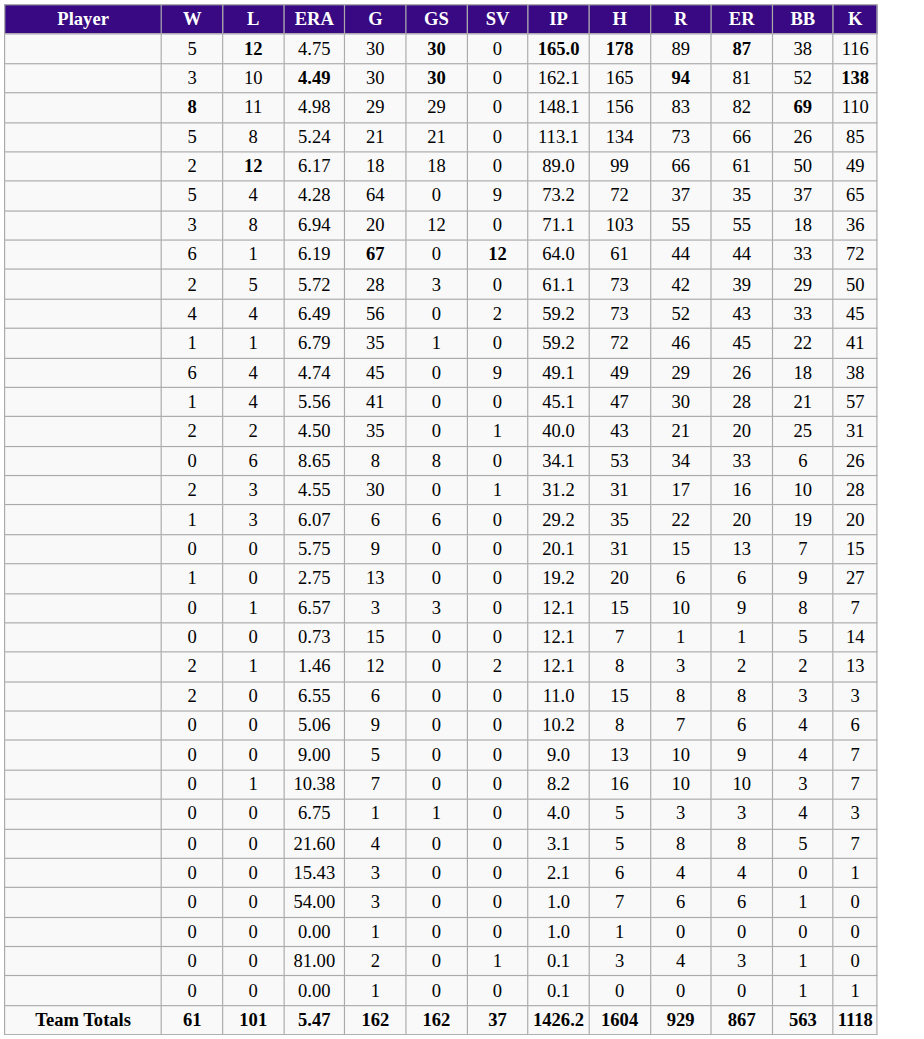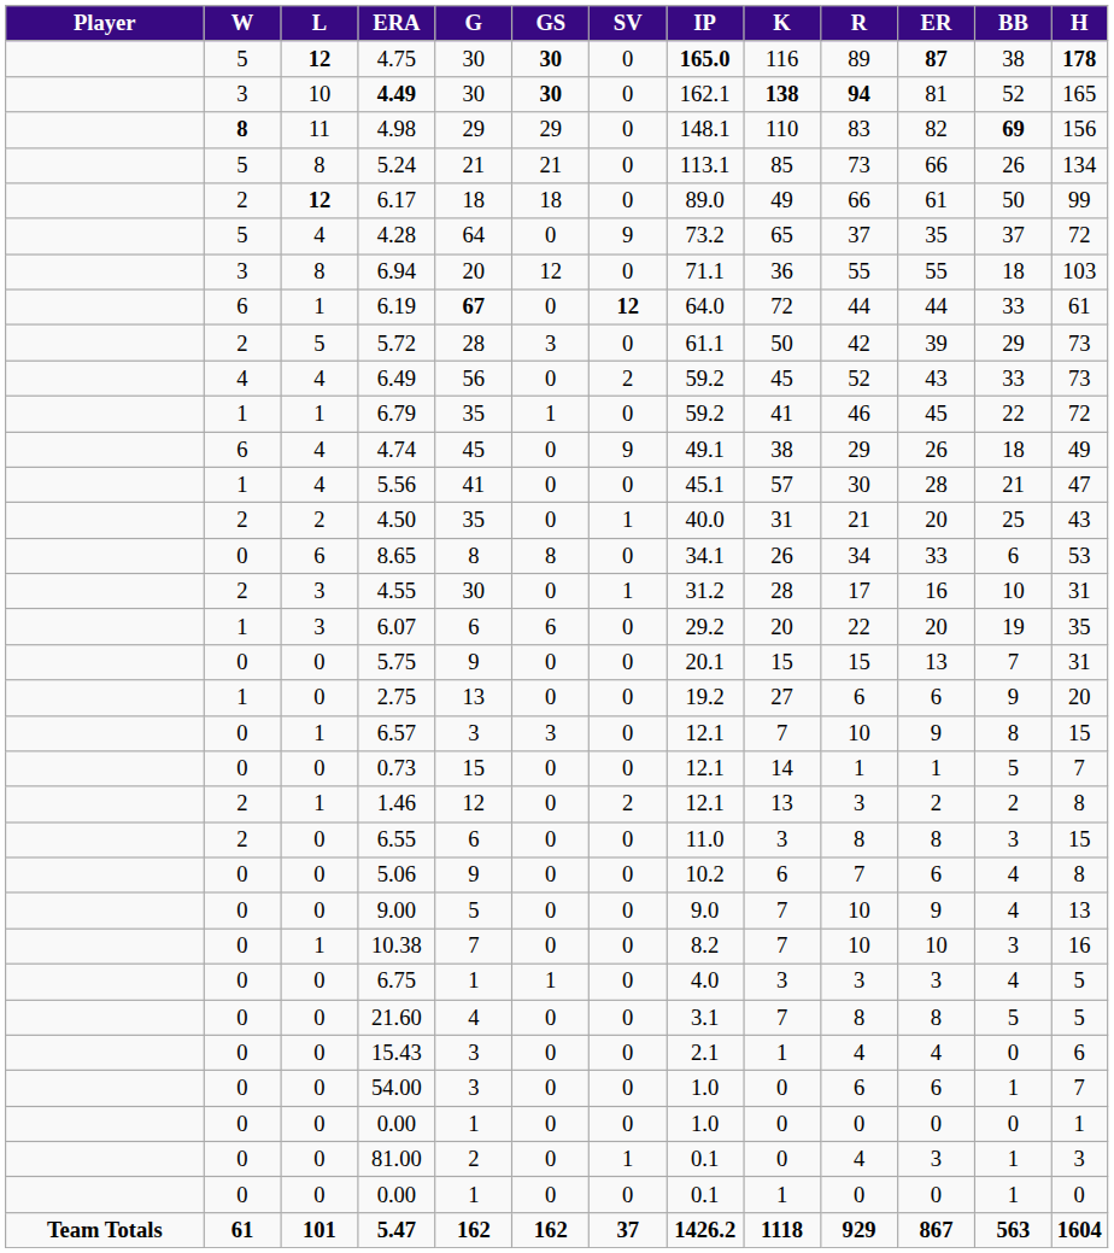columns swapped: H <-> K
